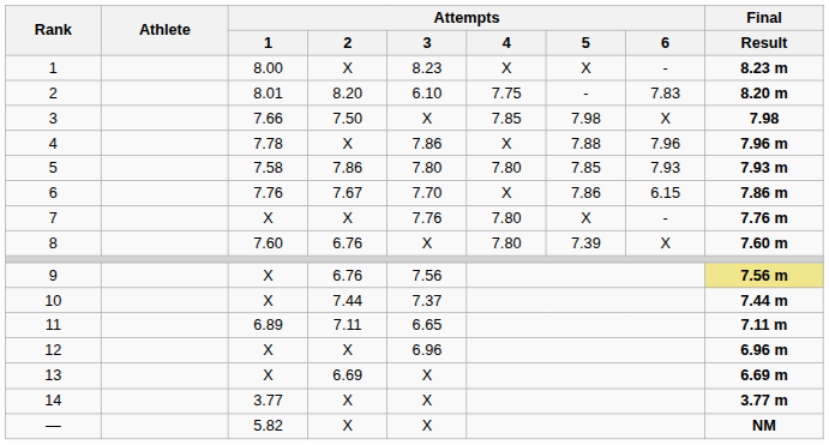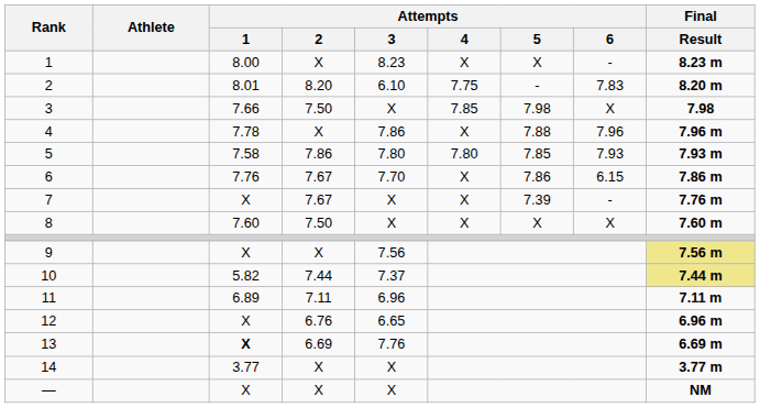7 | Attempts / 2: X -> 7.67
7 | Attempts / 3: 7.76 -> X
7 | Attempts / 4: 7.80 -> X
7 | Attempts / 5: X -> 7.39
8 | Attempts / 2: 6.76 -> 7.50
8 | Attempts / 4: 7.80 -> X
8 | Attempts / 5: 7.39 -> X
9 | Attempts / 2: 6.76 -> X
10 | Attempts / 1: X -> 5.82
10 | Final / Result: no background -> khaki background
11 | Attempts / 3: 6.65 -> 6.96
12 | Attempts / 2: X -> 6.76
12 | Attempts / 3: 6.96 -> 6.65
13 | Attempts / 1: normal -> bold
13 | Attempts / 3: X -> 7.76
— | Attempts / 1: 5.82 -> X
